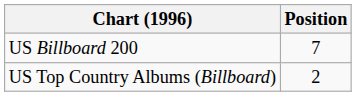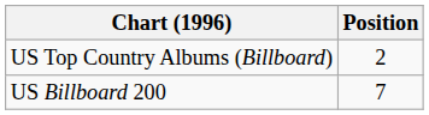rows swapped: US Billboard 200 <-> US Top Country Albums (Billboard)
